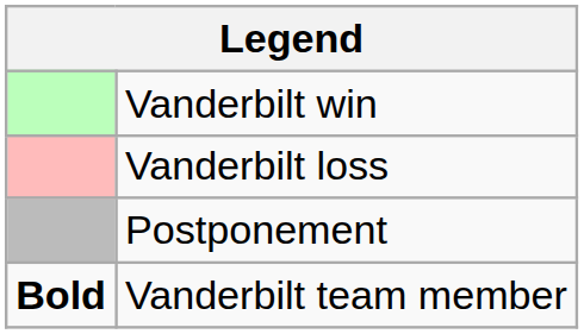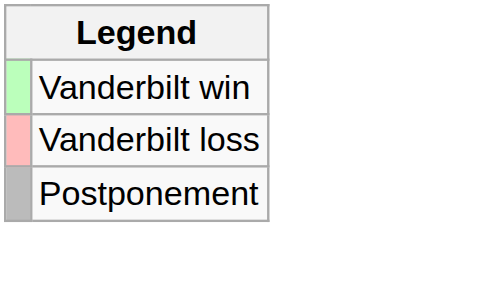- row: Bold | Vanderbilt team member
